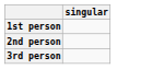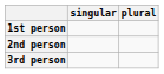+ column: plural
